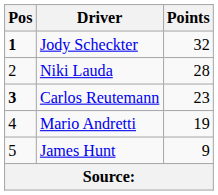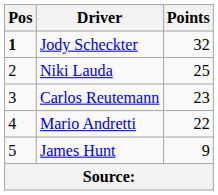Niki Lauda | Points: 28 -> 25
Carlos Reutemann | Pos: bold -> normal
Mario Andretti | Points: 19 -> 22
